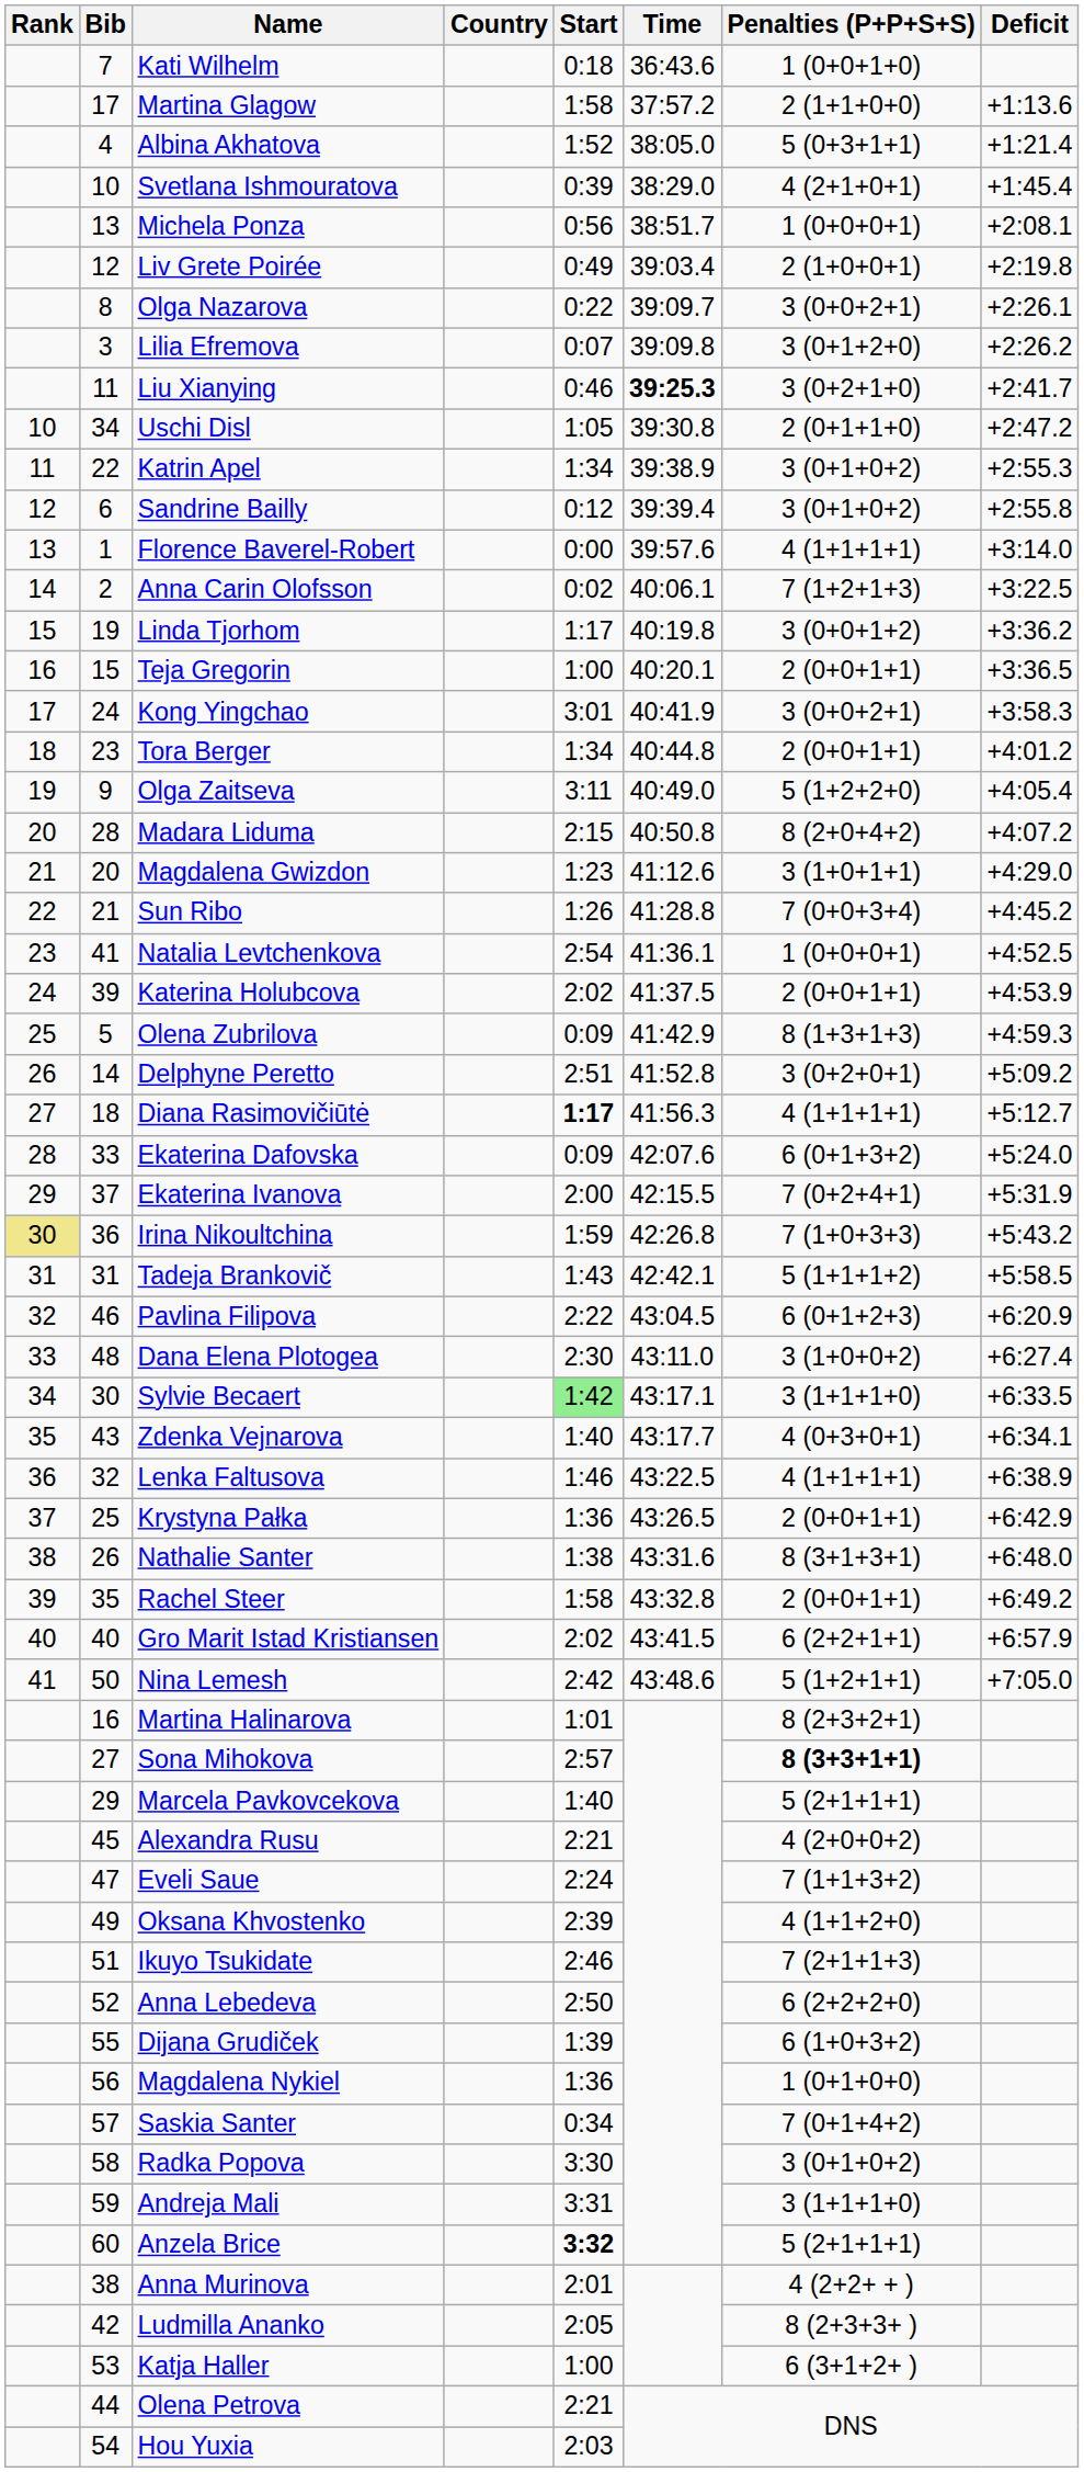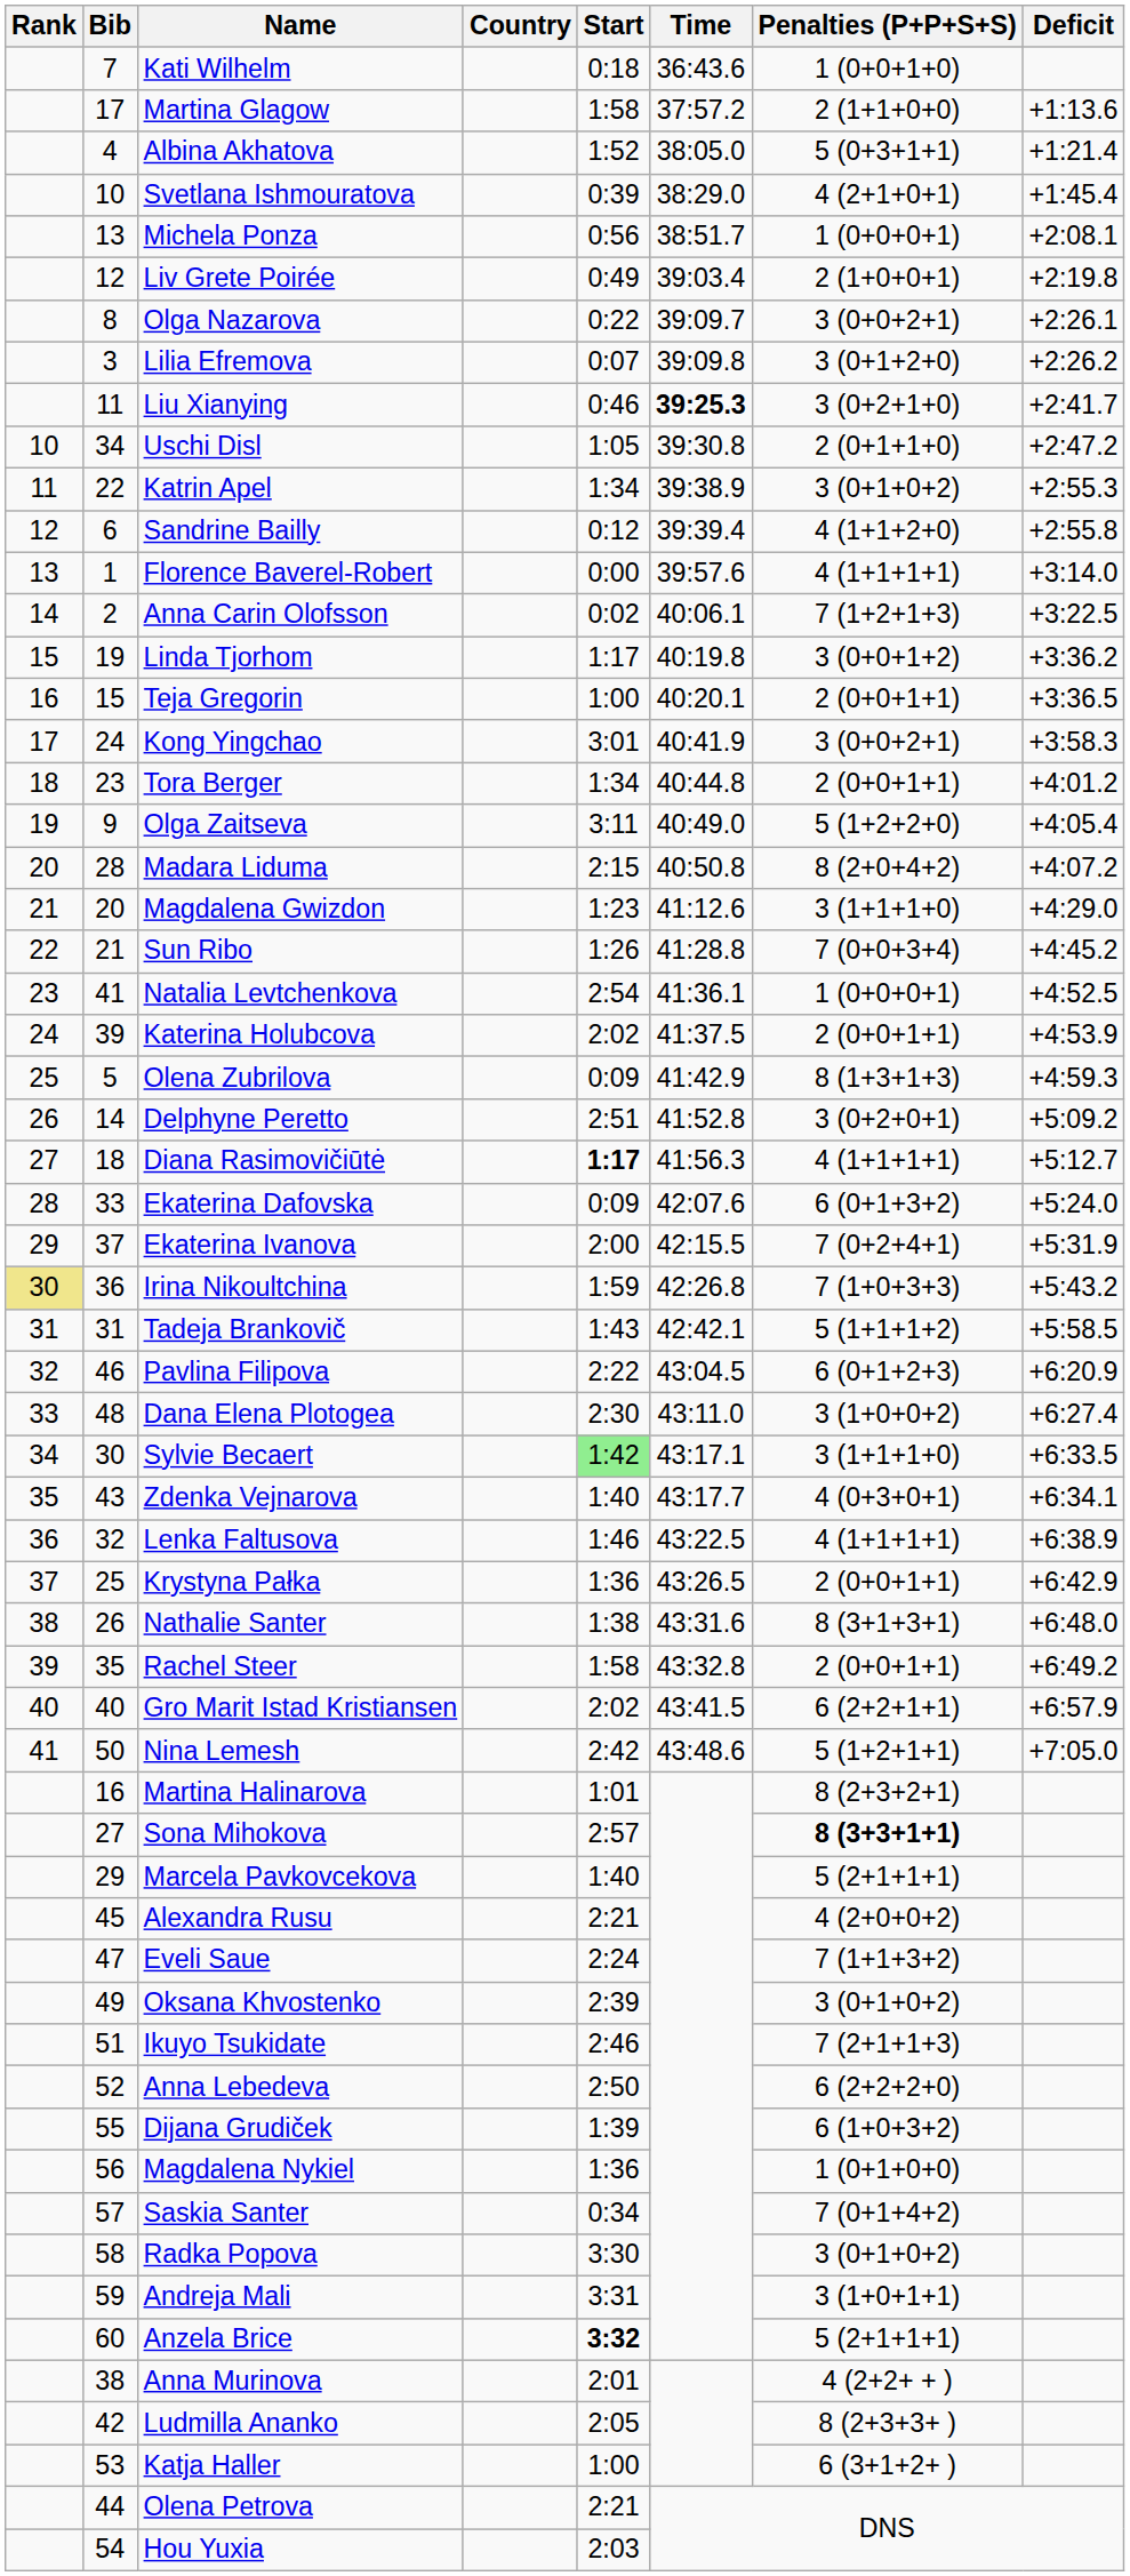Sandrine Bailly | Penalties (P+P+S+S): 3 (0+1+0+2) -> 4 (1+1+2+0)
Magdalena Gwizdon | Penalties (P+P+S+S): 3 (1+0+1+1) -> 3 (1+1+1+0)
Oksana Khvostenko | Penalties (P+P+S+S): 4 (1+1+2+0) -> 3 (0+1+0+2)
Andreja Mali | Penalties (P+P+S+S): 3 (1+1+1+0) -> 3 (1+0+1+1)
